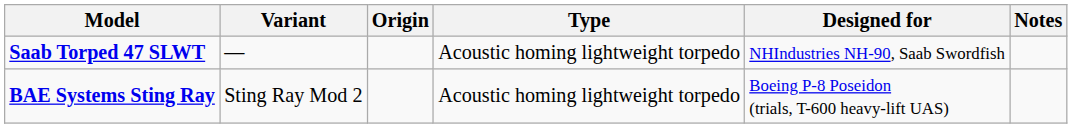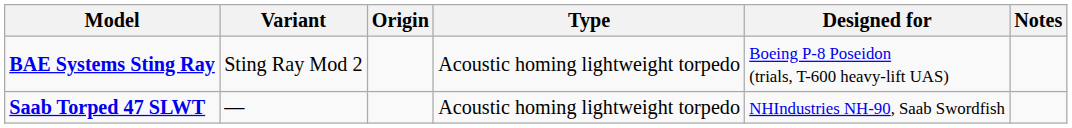rows swapped: BAE Systems Sting Ray <-> Saab Torped 47 SLWT
